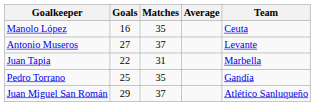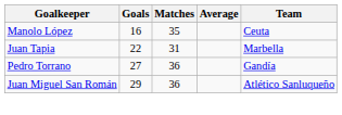- row: Antonio Museros | 27 | 37 | Levante
Pedro Torrano | Goals: 25 -> 27
Pedro Torrano | Matches: 35 -> 36
Juan Miguel San Román | Matches: 37 -> 36
